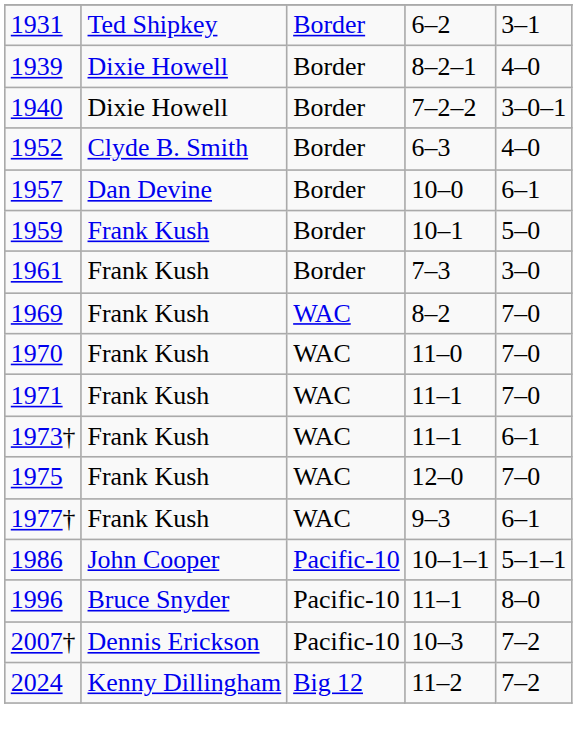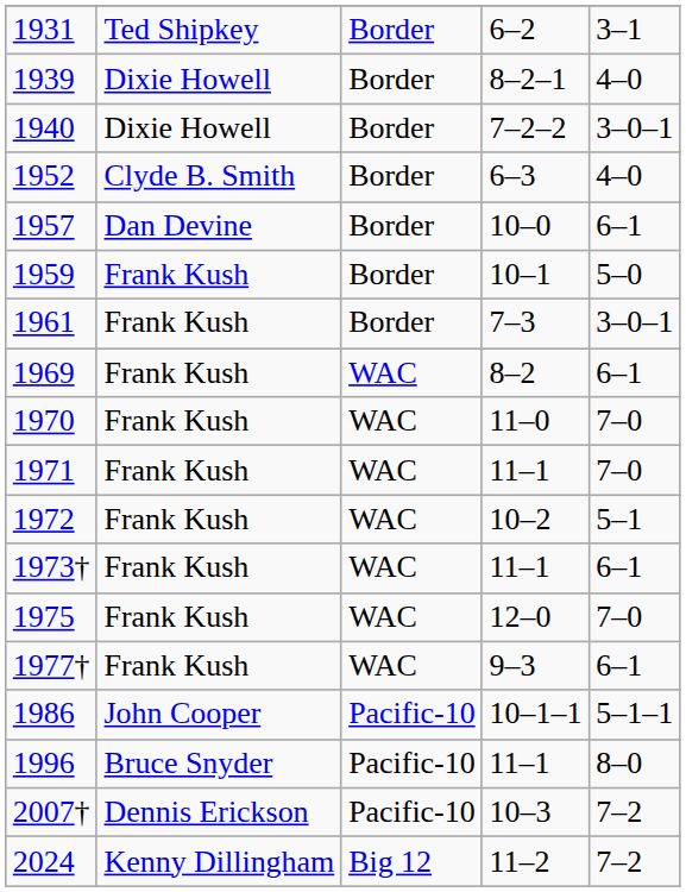1961 | column 5: 3–0 -> 3–0–1
1969 | column 5: 7–0 -> 6–1
+ row: 1972 | Frank Kush | WAC | 10–2 | 5–1
